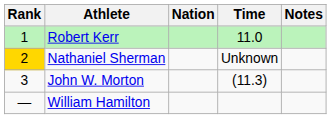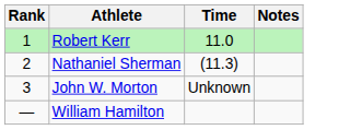- column: Nation
Nathaniel Sherman | Rank: gold background -> no background
Nathaniel Sherman | Time: Unknown -> (11.3)
John W. Morton | Time: (11.3) -> Unknown
